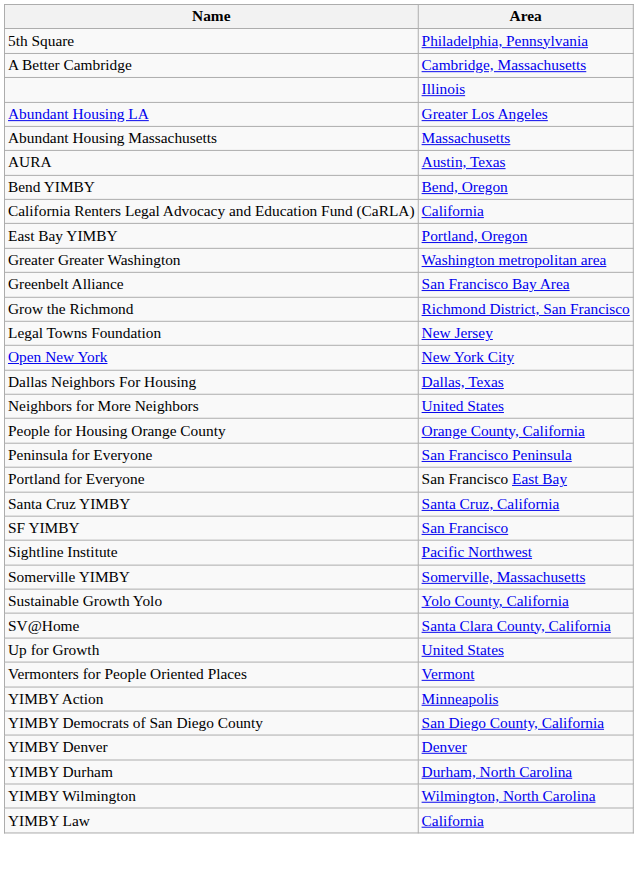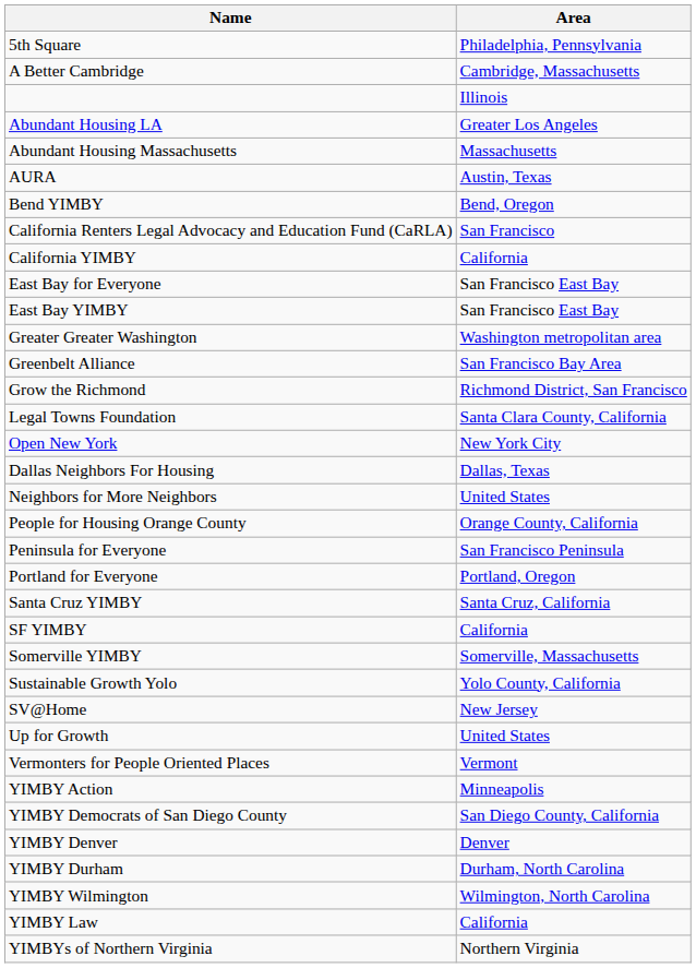California Renters Legal Advocacy and Education Fund (CaRLA) | Area: California -> San Francisco
+ row: California YIMBY | California
+ row: East Bay for Everyone | San Francisco East Bay
East Bay YIMBY | Area: Portland, Oregon -> San Francisco East Bay
Legal Towns Foundation | Area: New Jersey -> Santa Clara County, California
Portland for Everyone | Area: San Francisco East Bay -> Portland, Oregon
SF YIMBY | Area: San Francisco -> California
- row: Sightline Institute | Pacific Northwest
SV@Home | Area: Santa Clara County, California -> New Jersey
+ row: YIMBYs of Northern Virginia | Northern Virginia
